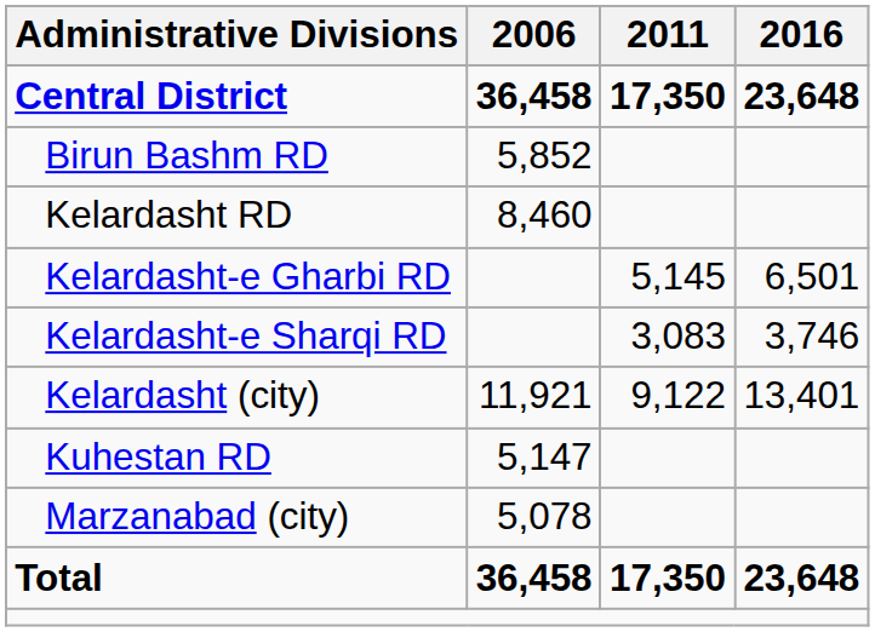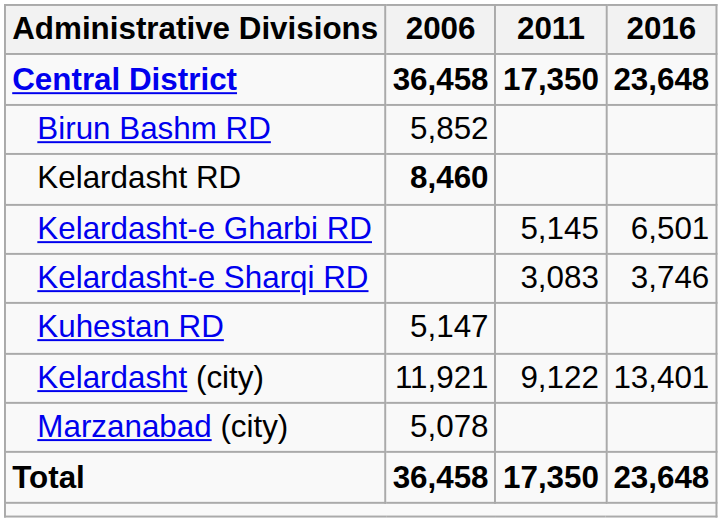Kelardasht RD | 2006: normal -> bold
rows swapped: Kuhestan RD <-> Kelardasht (city)
